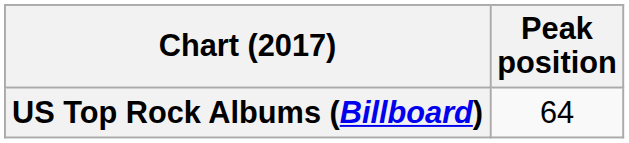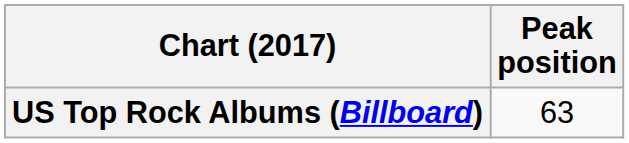US Top Rock Albums (Billboard) | Peak position: 64 -> 63
